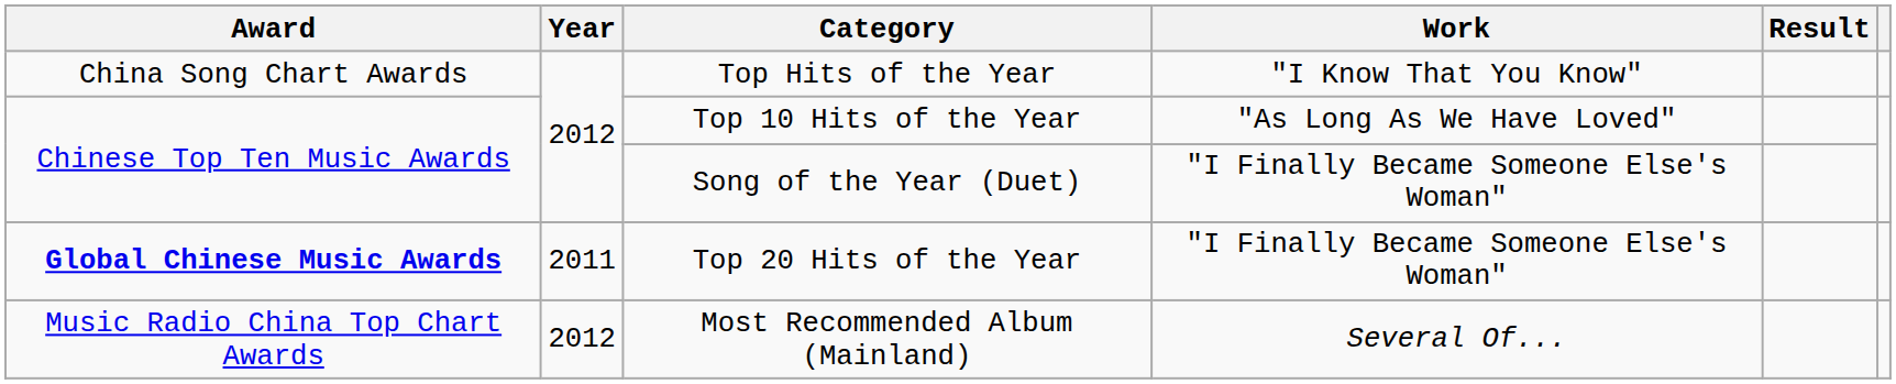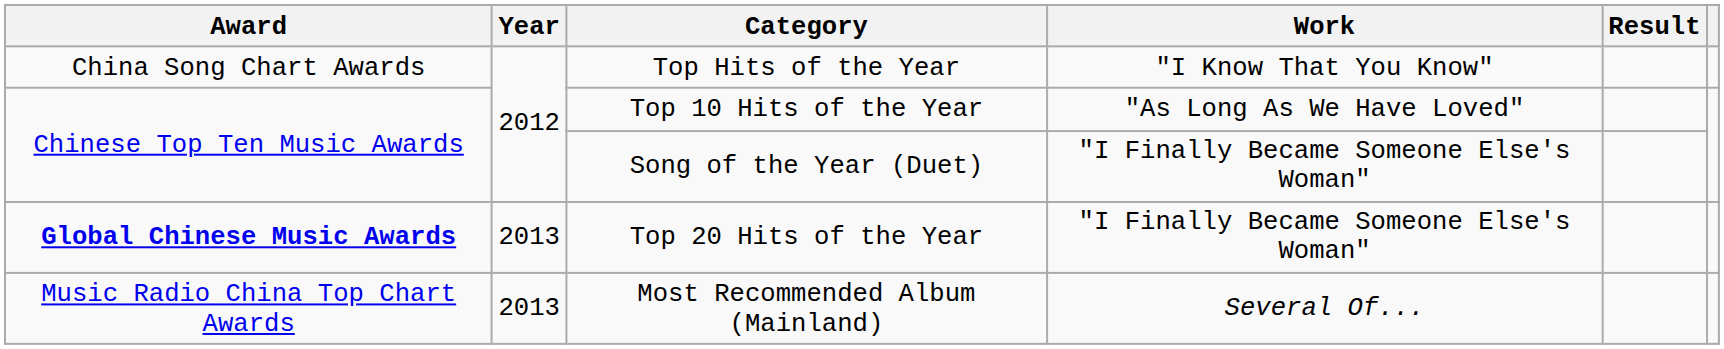Top 20 Hits of the Year | Year: 2011 -> 2013
Most Recommended Album (Mainland) | Year: 2012 -> 2013
